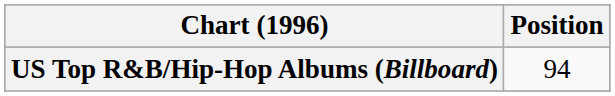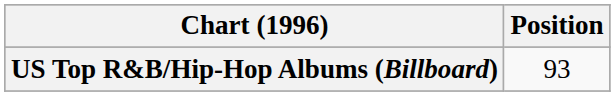US Top R&B/Hip-Hop Albums (Billboard) | Position: 94 -> 93
